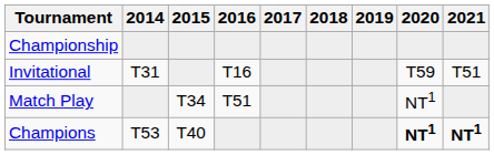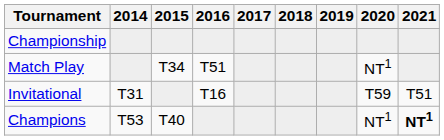rows swapped: Match Play <-> Invitational
Champions | 2020: bold -> normal
